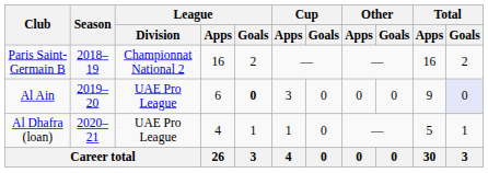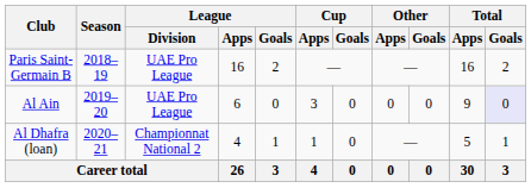Paris Saint-Germain B | League / Division: Championnat National 2 -> UAE Pro League
Al Ain | League / Goals: bold -> normal
Al Dhafra (loan) | League / Division: UAE Pro League -> Championnat National 2
